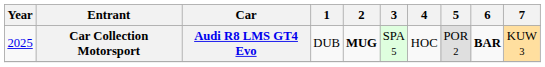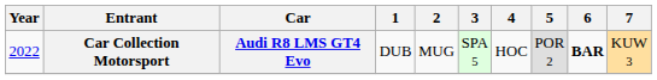Car Collection Motorsport | Year: 2025 -> 2022
Car Collection Motorsport | 2: bold -> normal
